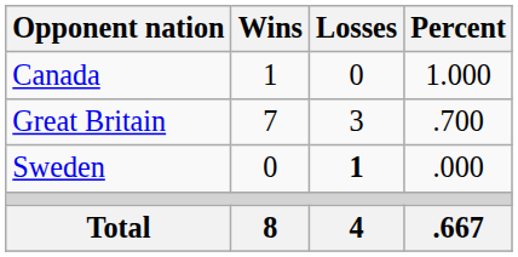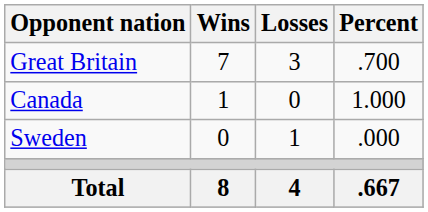rows swapped: Canada <-> Great Britain
Sweden | Losses: bold -> normal
